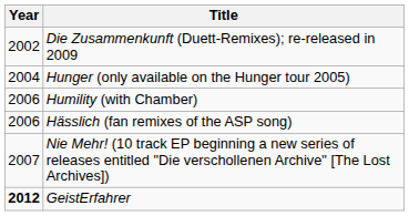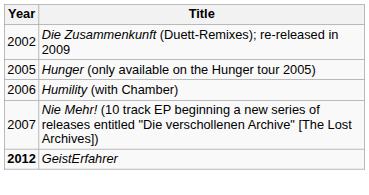Hunger (only available on the Hunger tour 2005) | Year: 2004 -> 2005
- row: 2006 | Hässlich (fan remixes of the ASP song)
